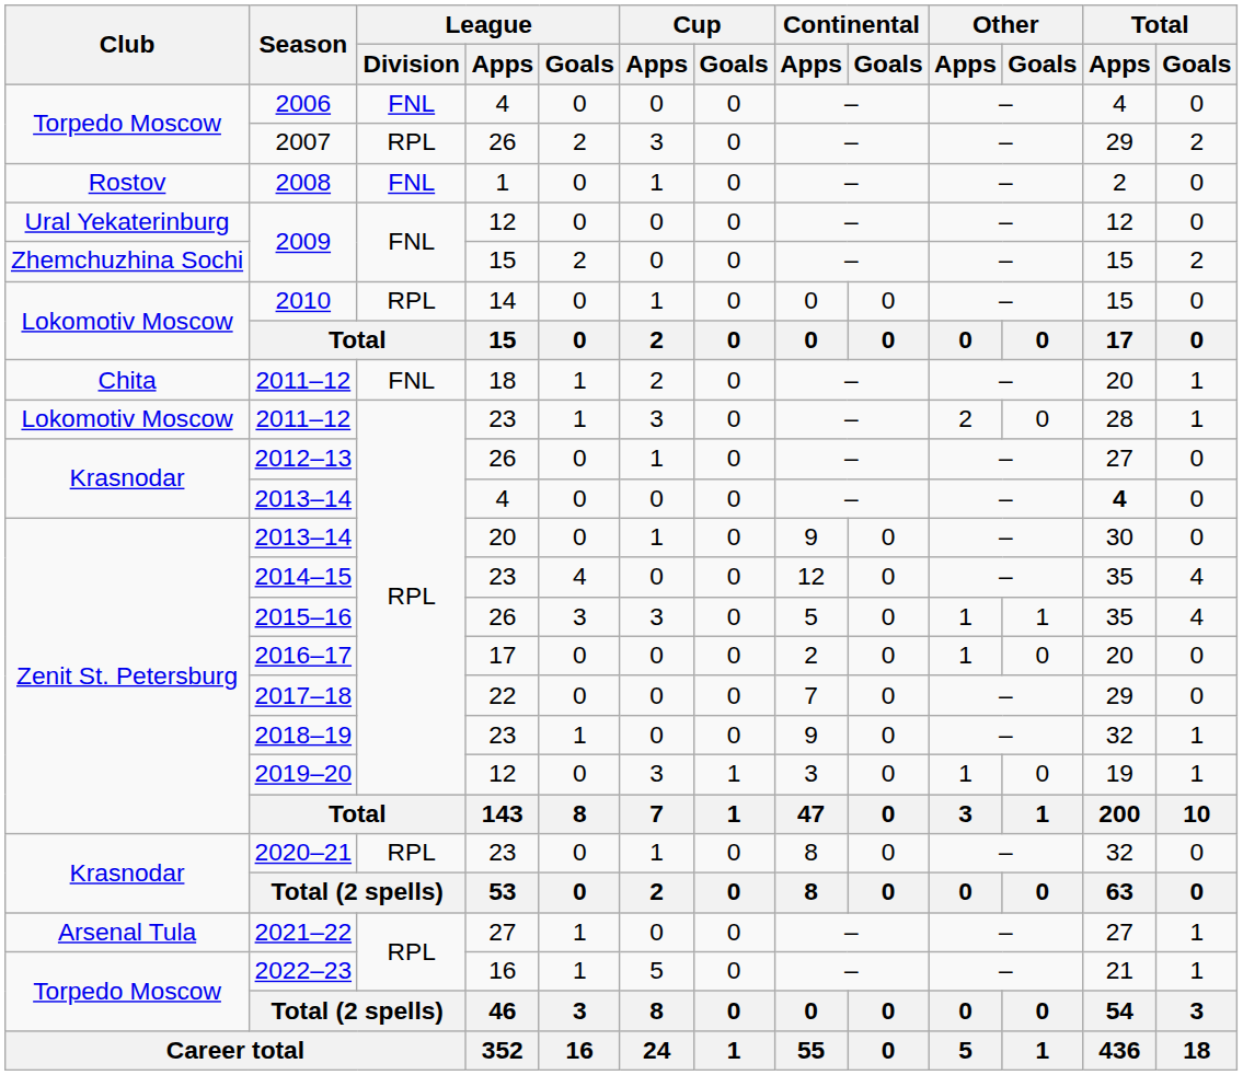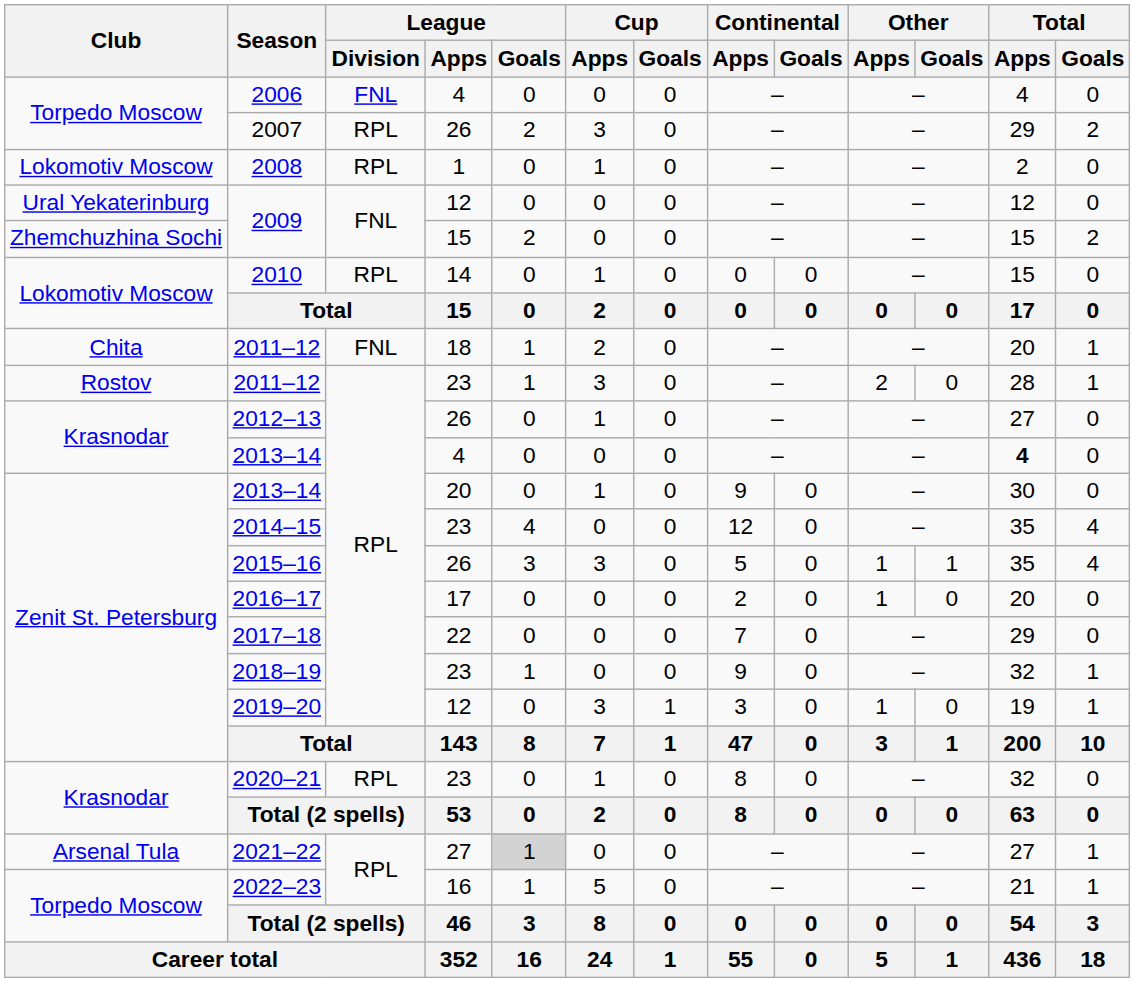2008 | Club: Rostov -> Lokomotiv Moscow
2008 | League / Division: FNL -> RPL
2011–12 / 23 | Club: Lokomotiv Moscow -> Rostov
2021–22 | League / Goals: no background -> lightgrey background
